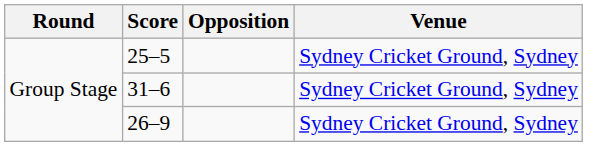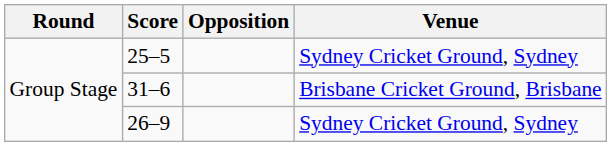31–6 | Venue: Sydney Cricket Ground, Sydney -> Brisbane Cricket Ground, Brisbane
